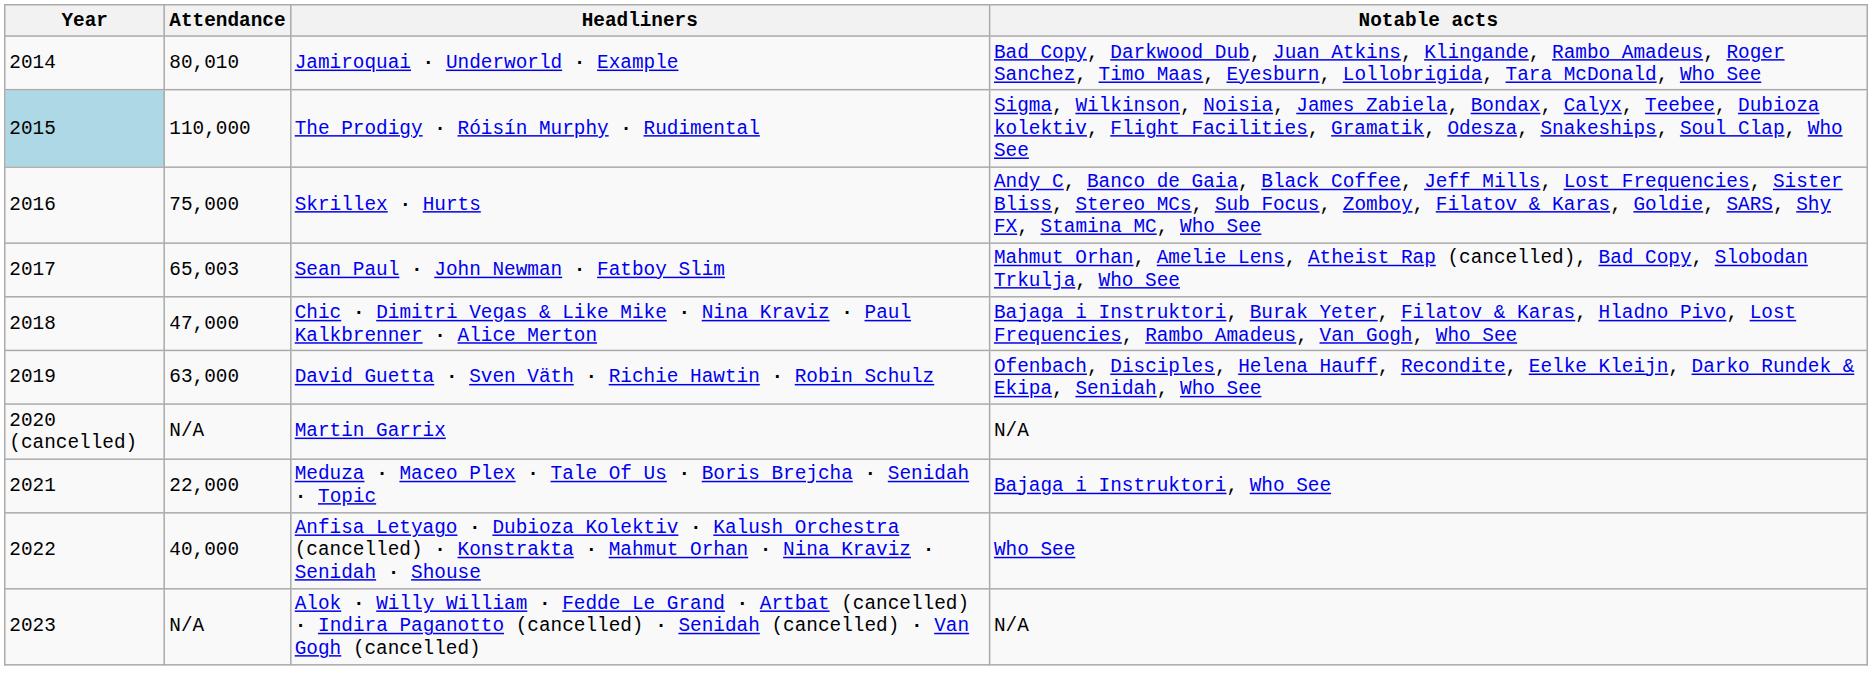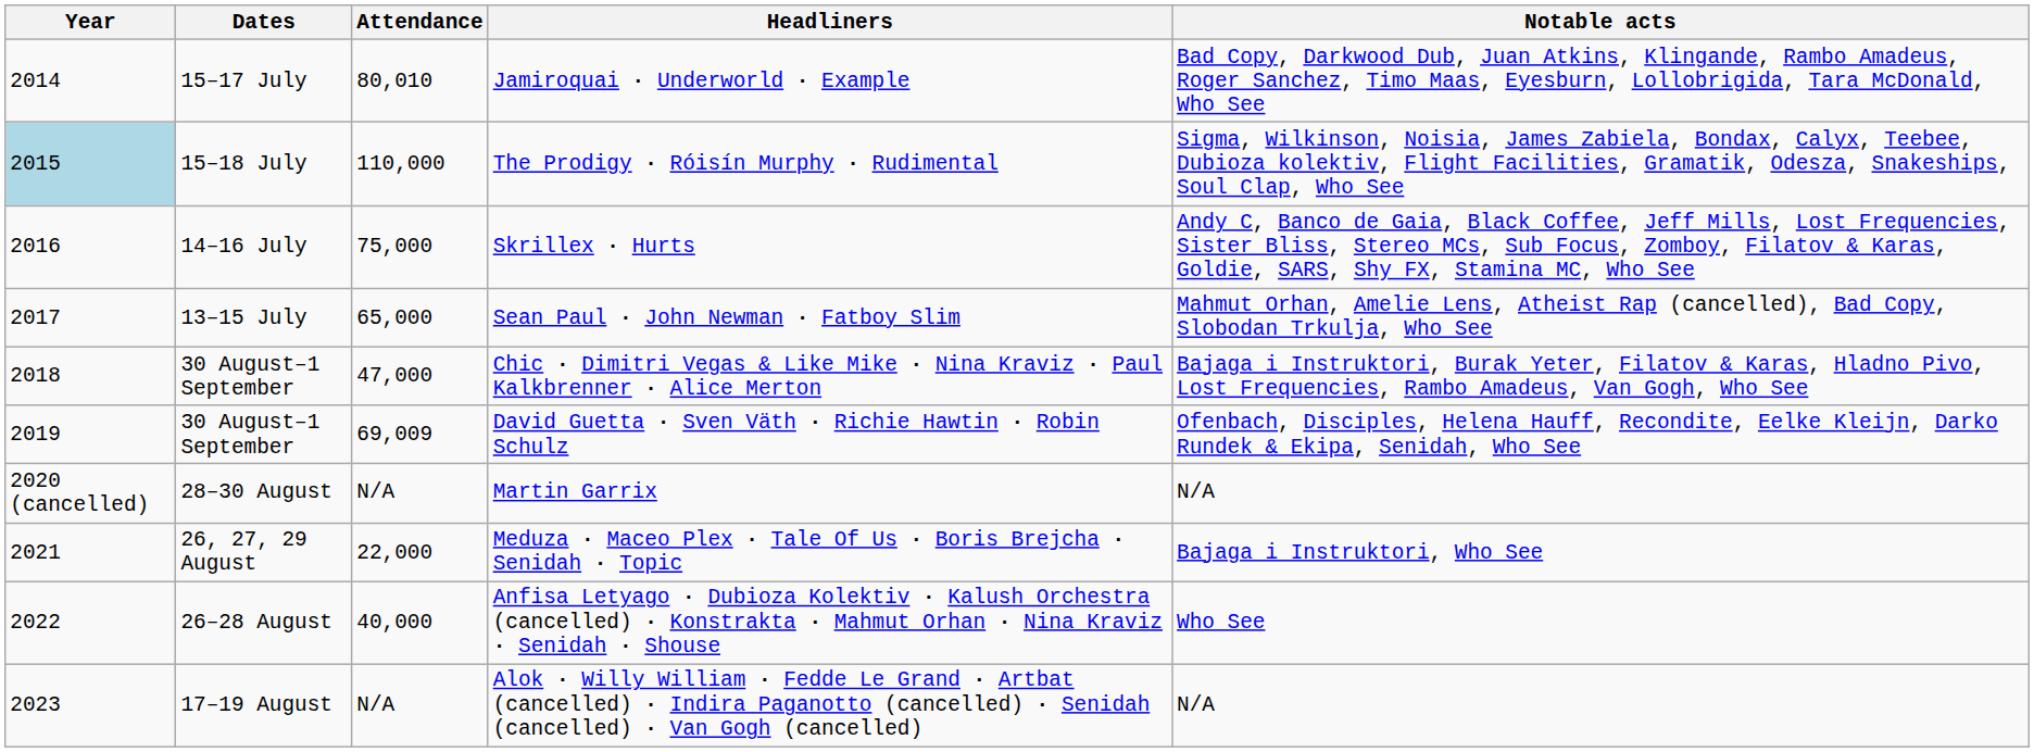+ column: Dates | 15–17 July | 15–18 July | 14–16 July | 13–15 July | 30 August–1 September | 30 August–1 September | 28–30 August | 26, 27, 29 August | 26–28 August | 17–19 August
Sean Paul · John Newman · Fatboy Slim | Attendance: 65,003 -> 65,000
David Guetta · Sven Väth · Richie Hawtin · Robin Schulz | Attendance: 63,000 -> 69,009
